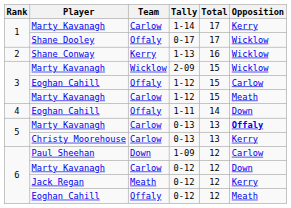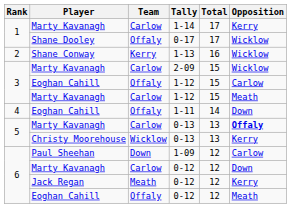2-09 | Team: Wicklow -> Carlow
Christy Moorehouse / 0-13 | Team: Carlow -> Wicklow
